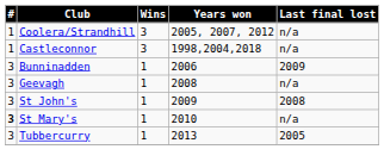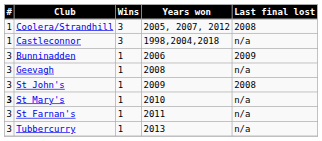Coolera/Strandhill | Last final lost: n/a -> 2008
+ row: 3 | St Farnan's | 1 | 2011 | n/a
Tubbercurry | Last final lost: 2005 -> n/a
